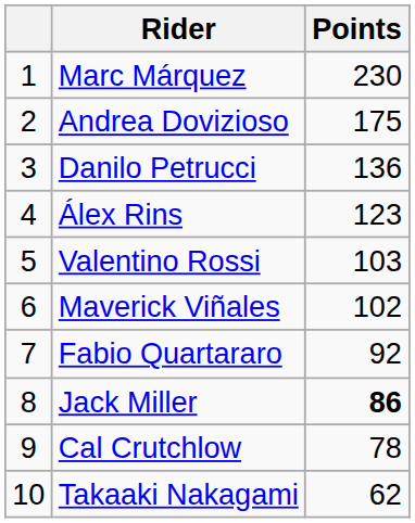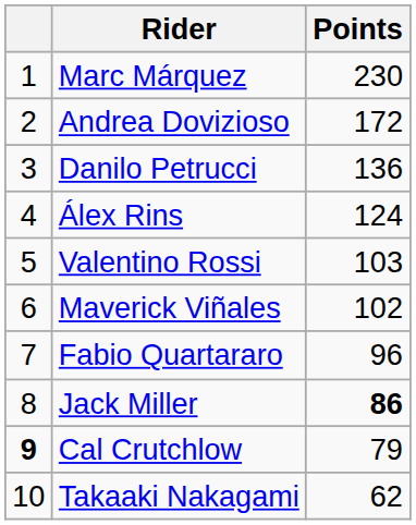Andrea Dovizioso | Points: 175 -> 172
Álex Rins | Points: 123 -> 124
Fabio Quartararo | Points: 92 -> 96
Cal Crutchlow | column 1: normal -> bold
Cal Crutchlow | Points: 78 -> 79
